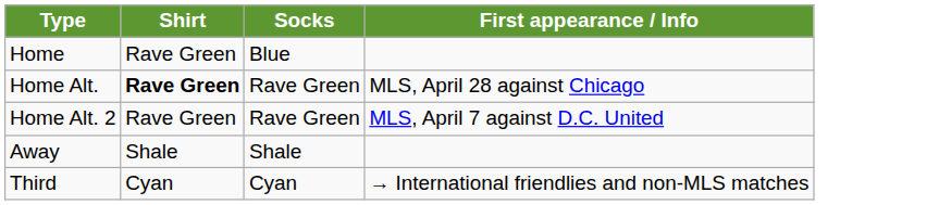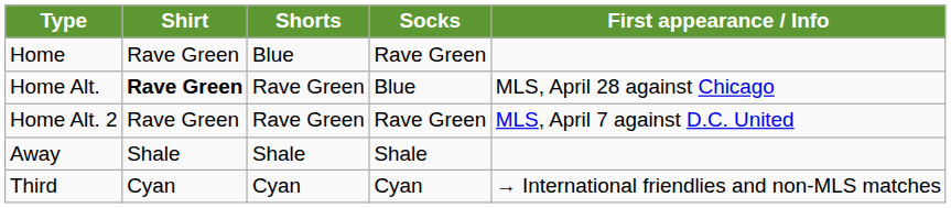+ column: Shorts | Blue | Rave Green | Rave Green | Shale | Cyan
Home | Socks: Blue -> Rave Green
Home Alt. | Socks: Rave Green -> Blue
